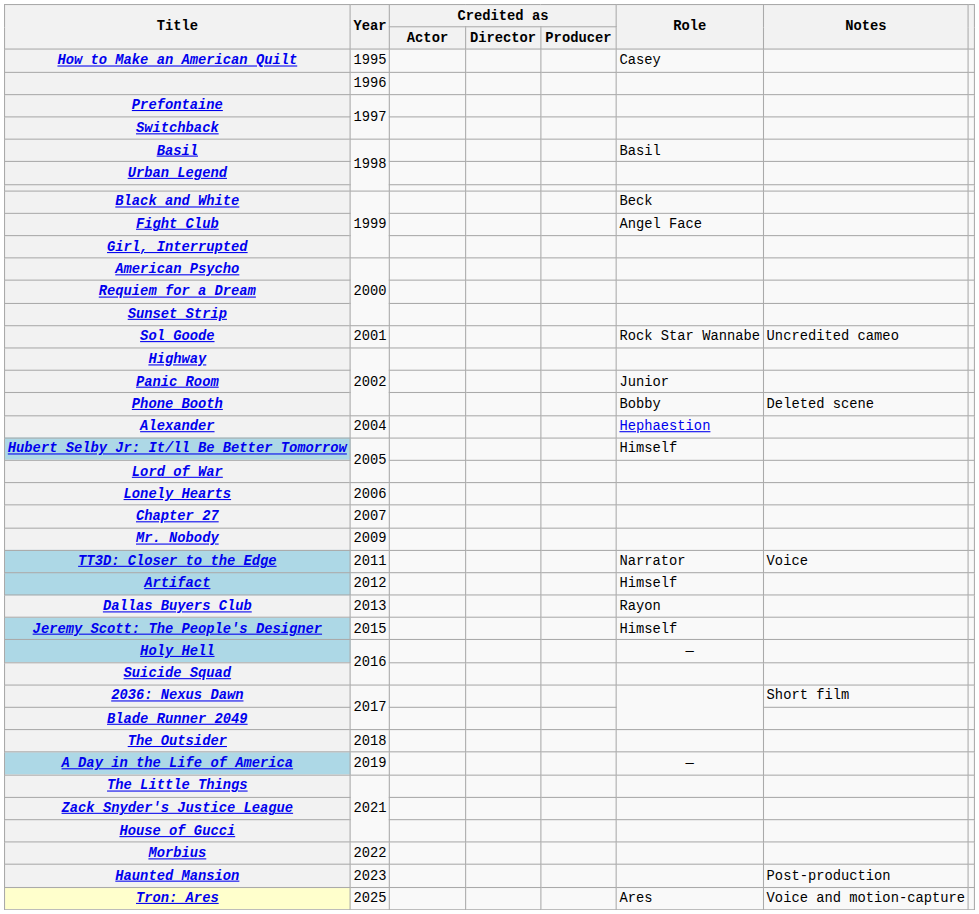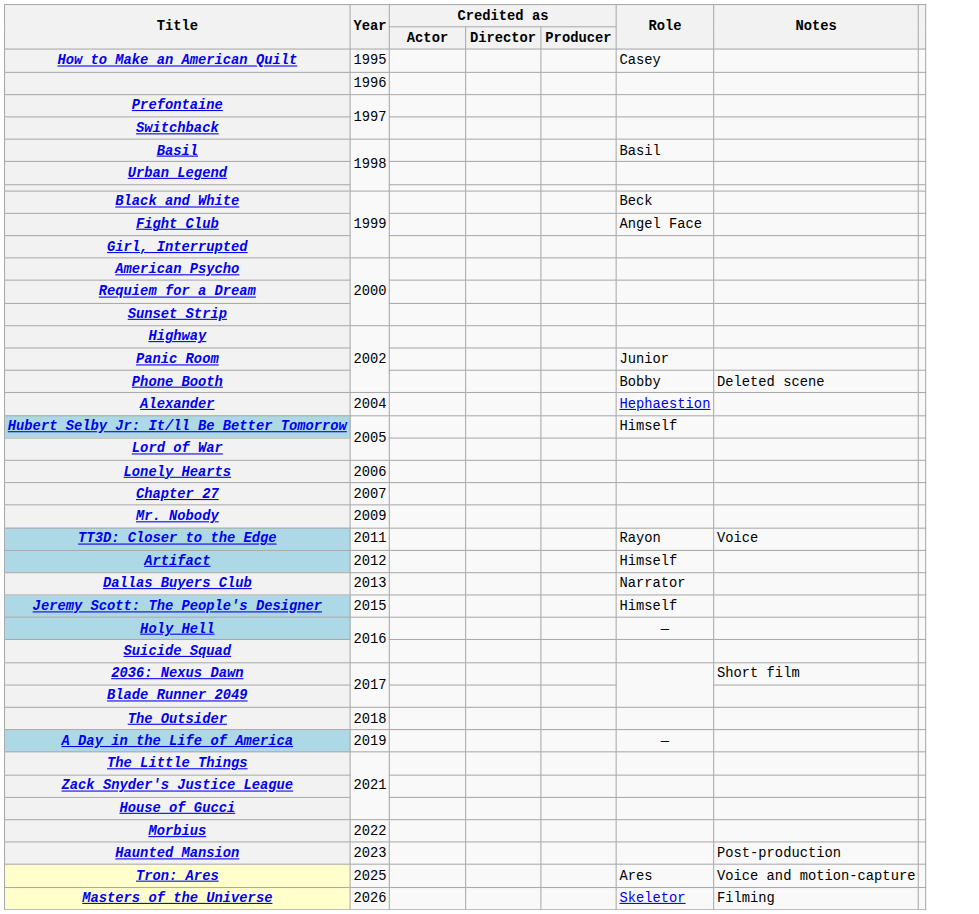- row: Sol Goode | 2001 | Rock Star Wannabe | Uncredited cameo
TT3D: Closer to the Edge | Role: Narrator -> Rayon
Dallas Buyers Club | Role: Rayon -> Narrator
+ row: Masters of the Universe | 2026 | Skeletor | Filming
